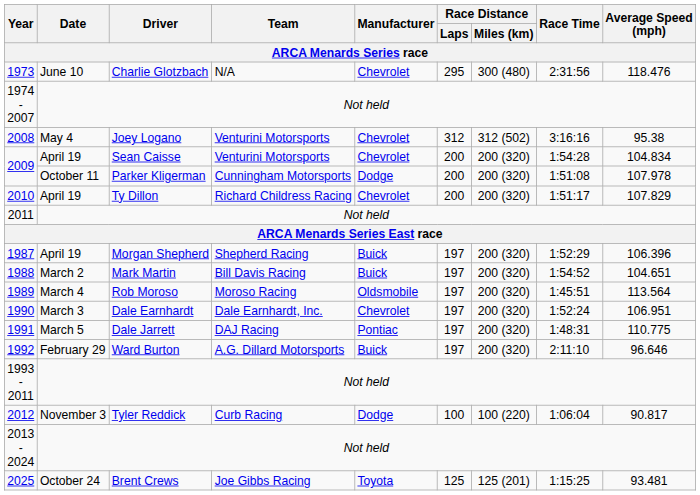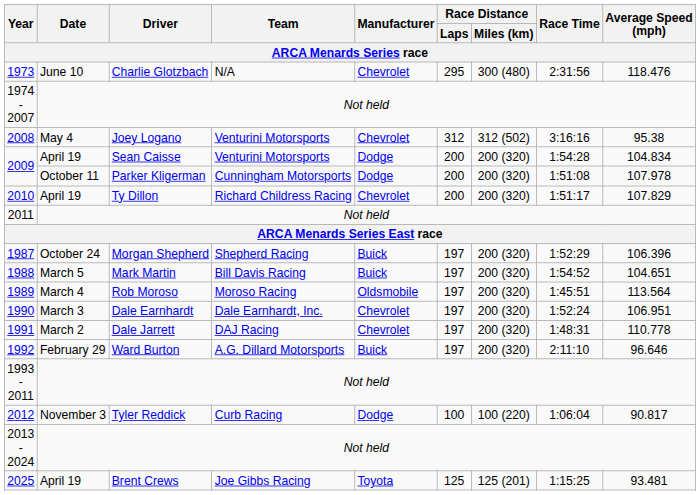2009 / Sean Caisse | Manufacturer: Chevrolet -> Dodge
1987 | Date: April 19 -> October 24
1988 | Date: March 2 -> March 5
1991 | Date: March 5 -> March 2
1991 | Manufacturer: Pontiac -> Chevrolet
1991 | Average Speed (mph): 110.775 -> 110.778
2025 | Date: October 24 -> April 19
